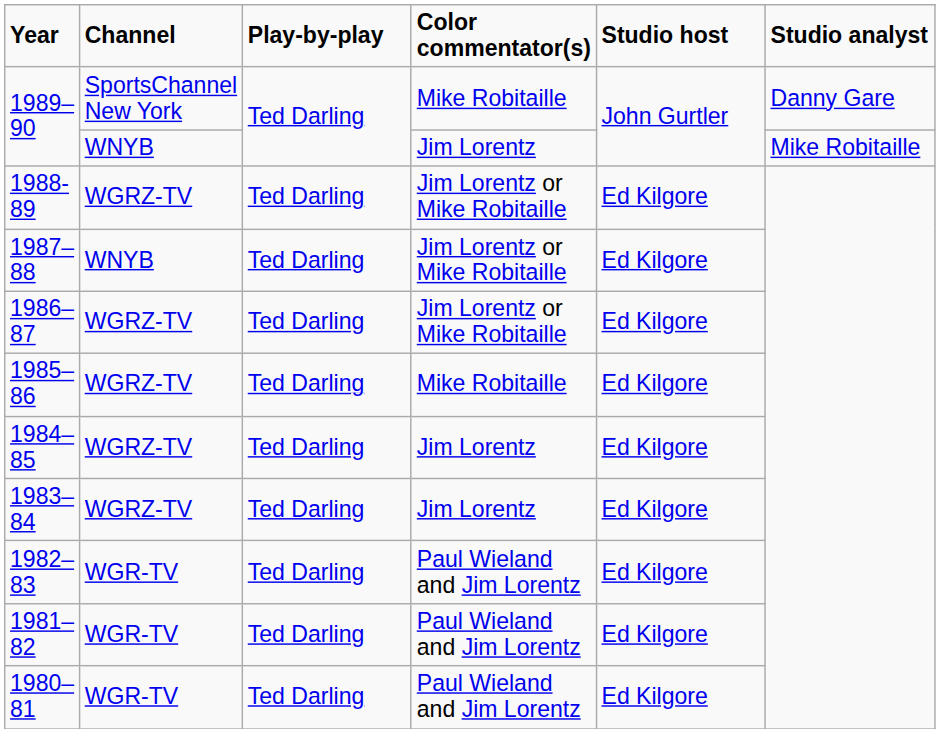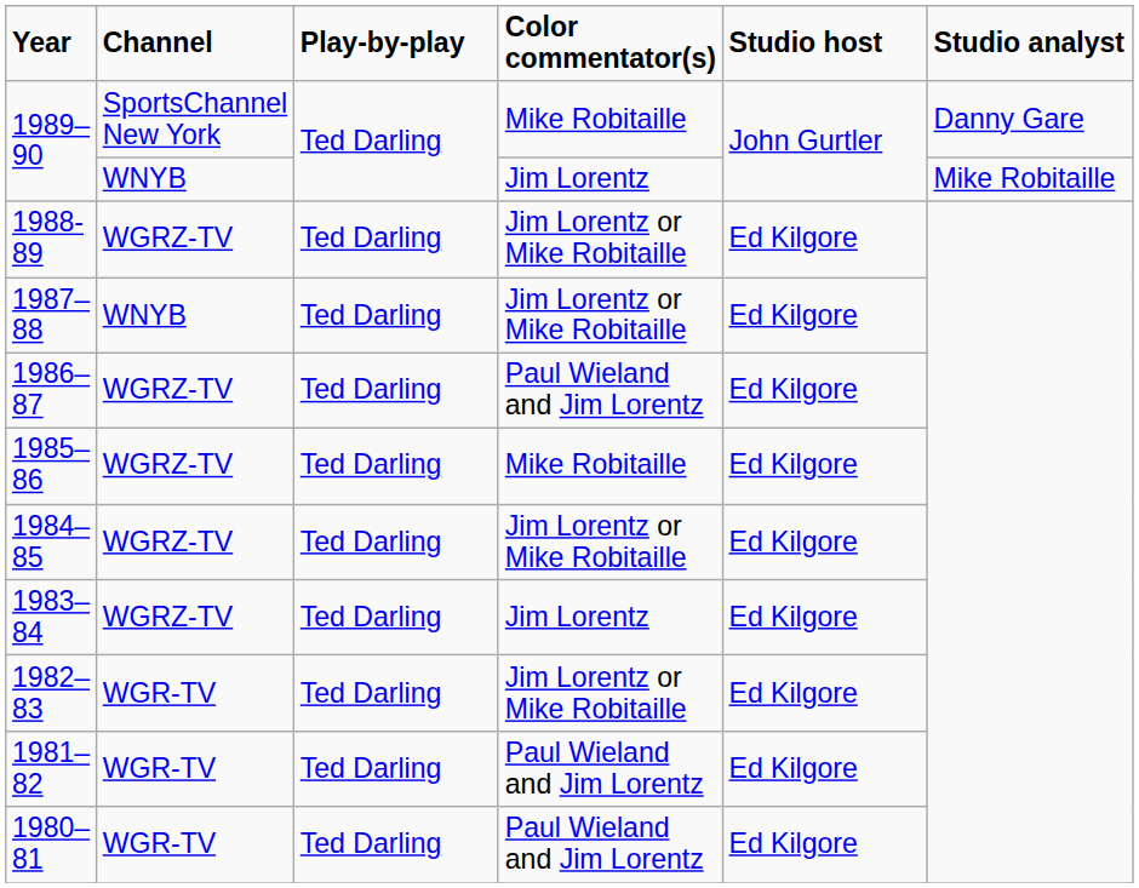1986–87 | Color commentator(s): Jim Lorentz or Mike Robitaille -> Paul Wieland and Jim Lorentz
1984–85 | Color commentator(s): Jim Lorentz -> Jim Lorentz or Mike Robitaille
1982–83 | Color commentator(s): Paul Wieland and Jim Lorentz -> Jim Lorentz or Mike Robitaille
